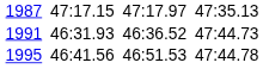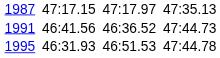1991 | column 3: 46:31.93 -> 46:41.56
1995 | column 3: 46:41.56 -> 46:31.93
